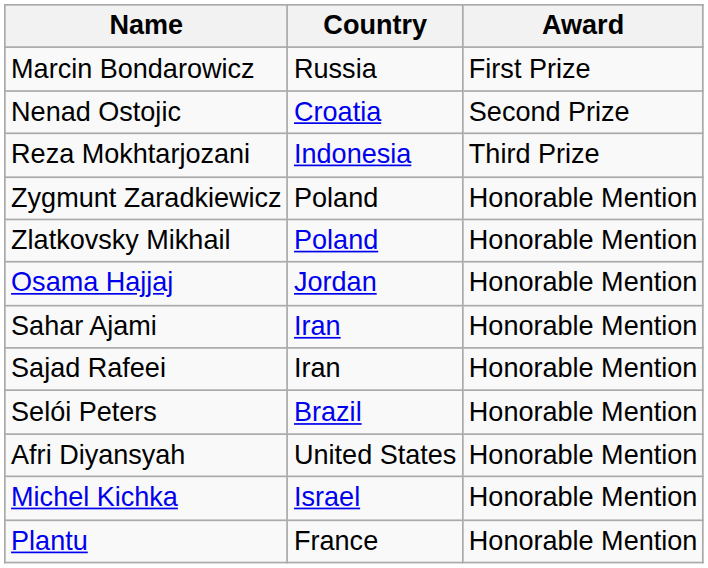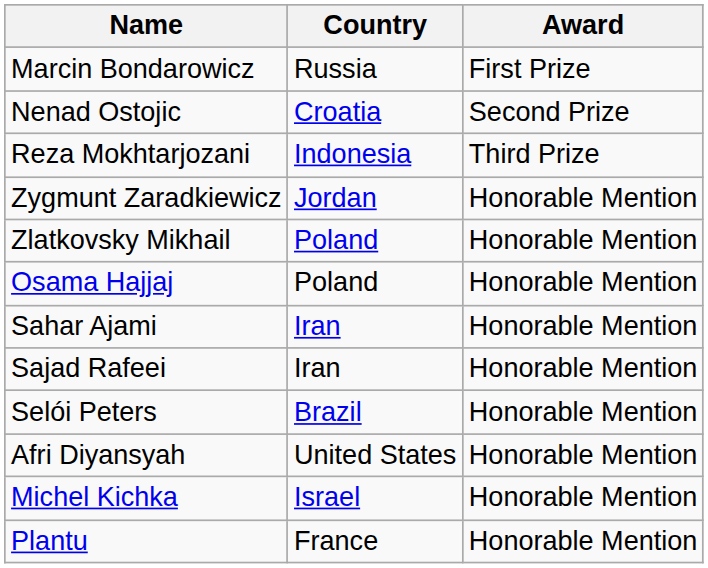Zygmunt Zaradkiewicz | Country: Poland -> Jordan
Osama Hajjaj | Country: Jordan -> Poland
